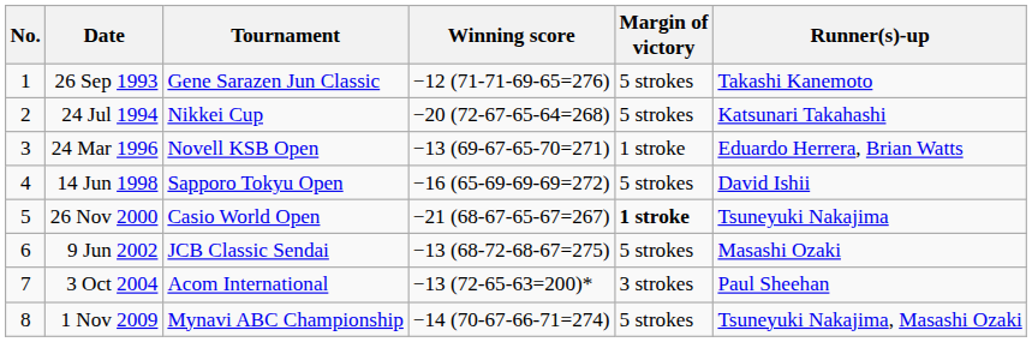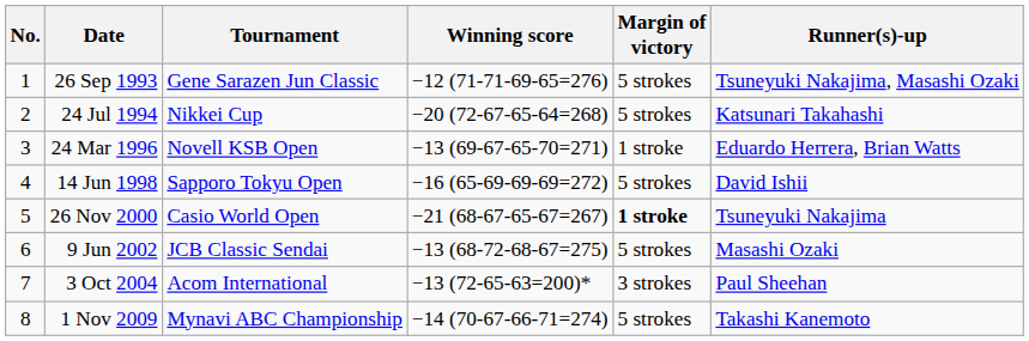26 Sep 1993 | Runner(s)-up: Takashi Kanemoto -> Tsuneyuki Nakajima, Masashi Ozaki
1 Nov 2009 | Runner(s)-up: Tsuneyuki Nakajima, Masashi Ozaki -> Takashi Kanemoto
